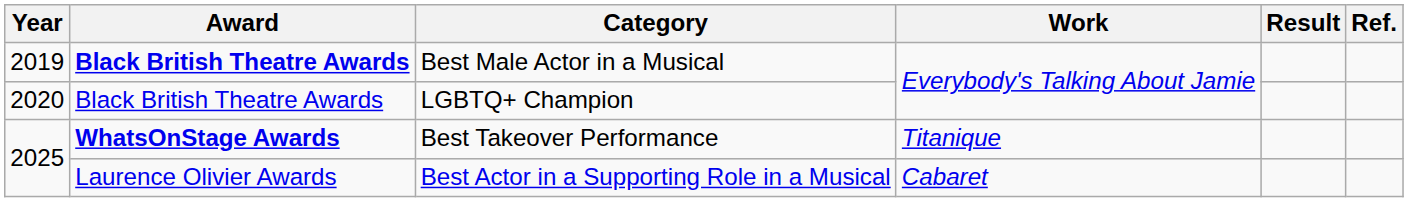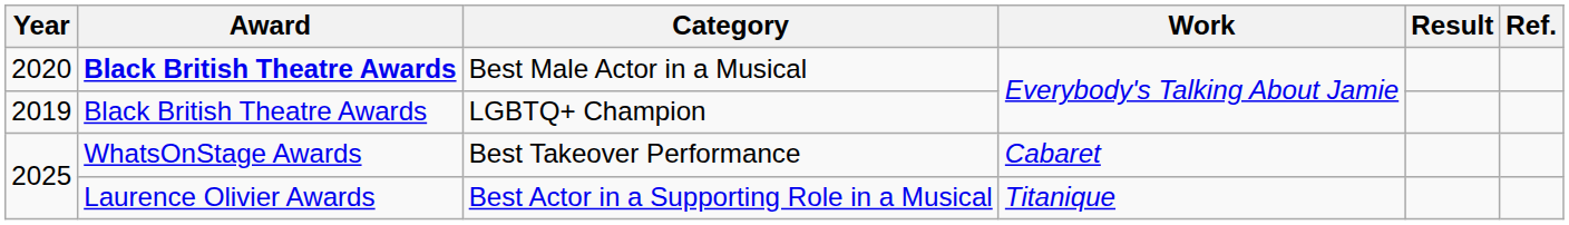Best Male Actor in a Musical | Year: 2019 -> 2020
LGBTQ+ Champion | Year: 2020 -> 2019
Best Takeover Performance | Award: bold -> normal
Best Takeover Performance | Work: Titanique -> Cabaret
Best Actor in a Supporting Role in a Musical | Work: Cabaret -> Titanique
